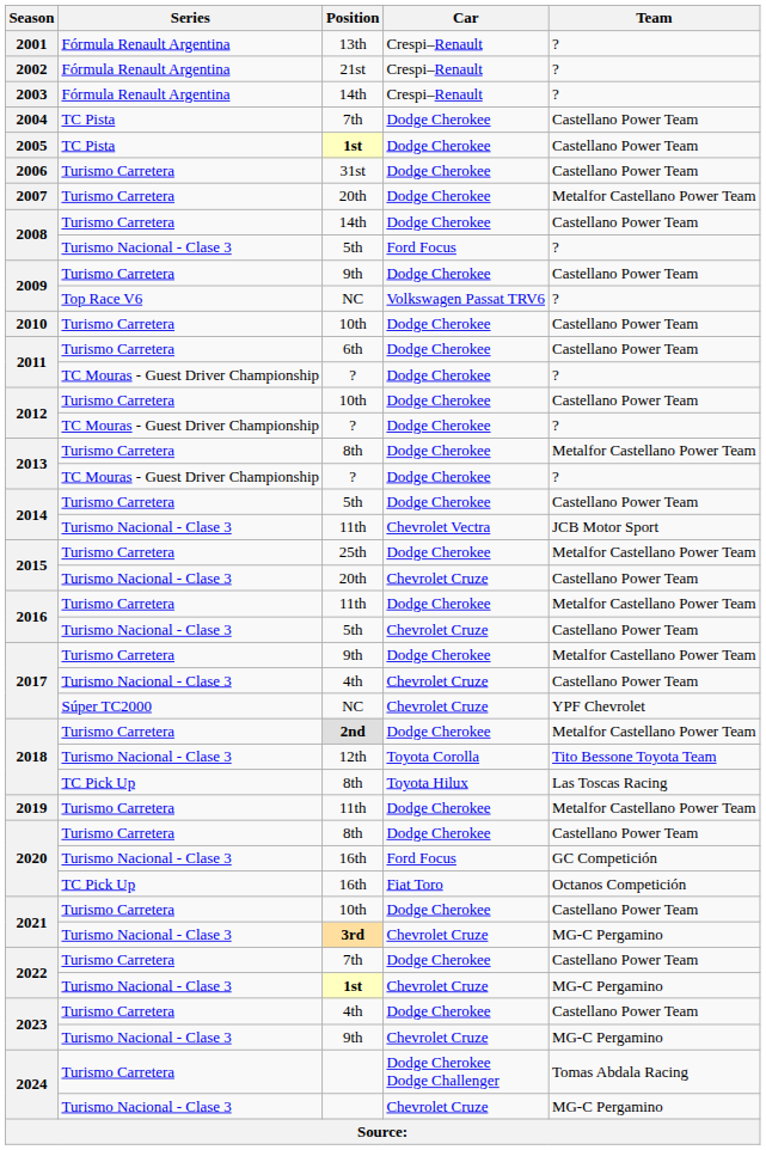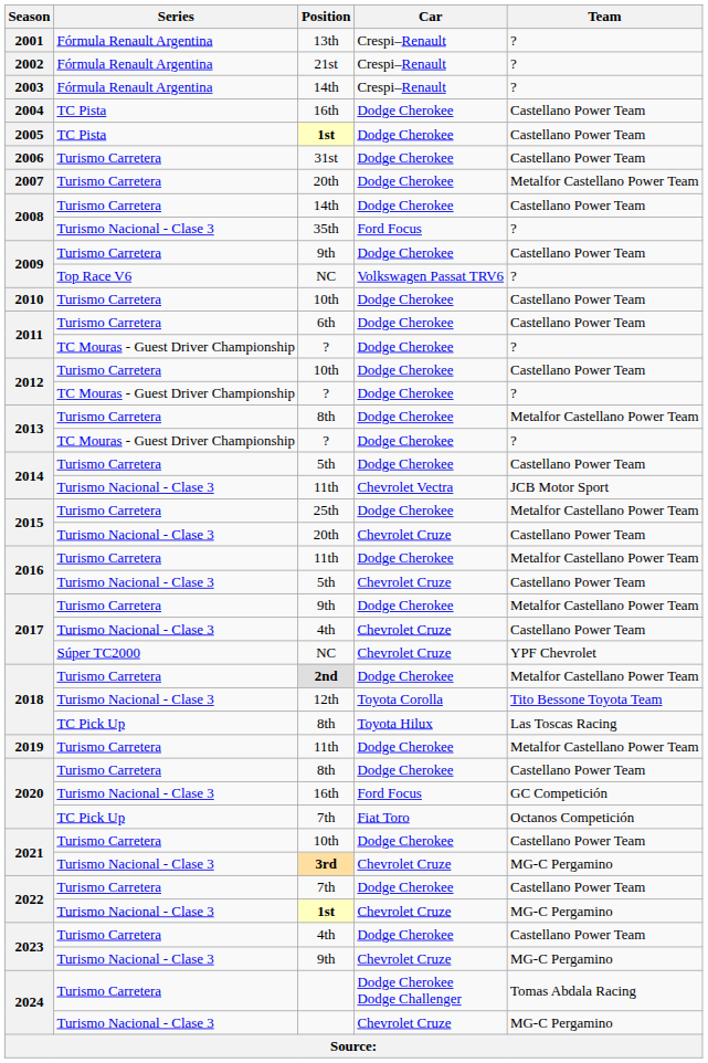2004 | Position: 7th -> 16th
2008 / Turismo Nacional - Clase 3 | Position: 5th -> 35th
2020 / TC Pick Up | Position: 16th -> 7th
